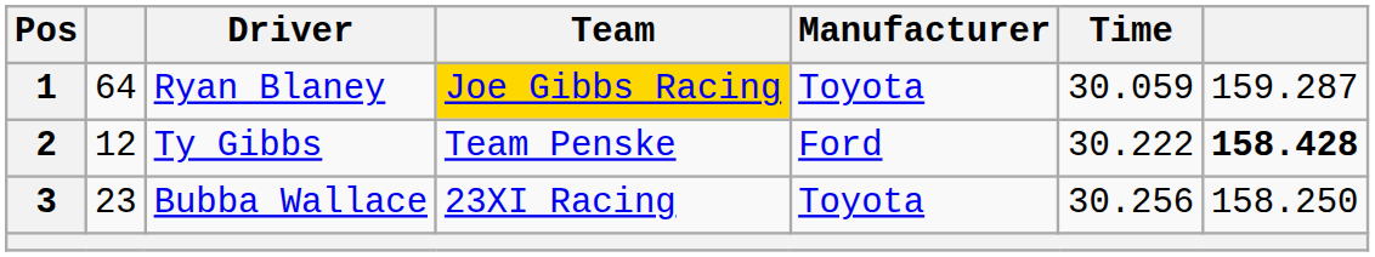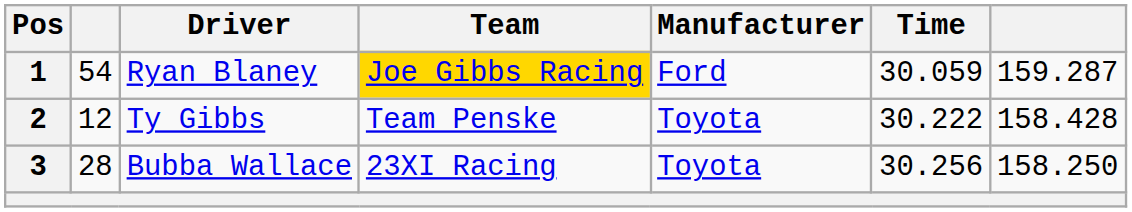1 | column 2: 64 -> 54
1 | Manufacturer: Toyota -> Ford
2 | Manufacturer: Ford -> Toyota
2 | column 7: bold -> normal
3 | column 2: 23 -> 28
